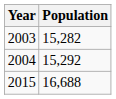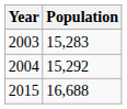2003 | Population: 15,282 -> 15,283
